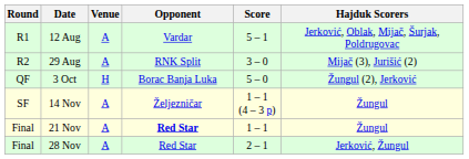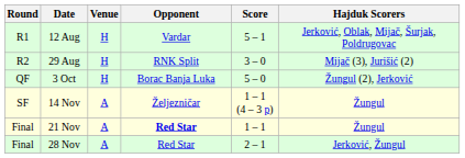12 Aug | Venue: A -> H
29 Aug | Venue: A -> H
